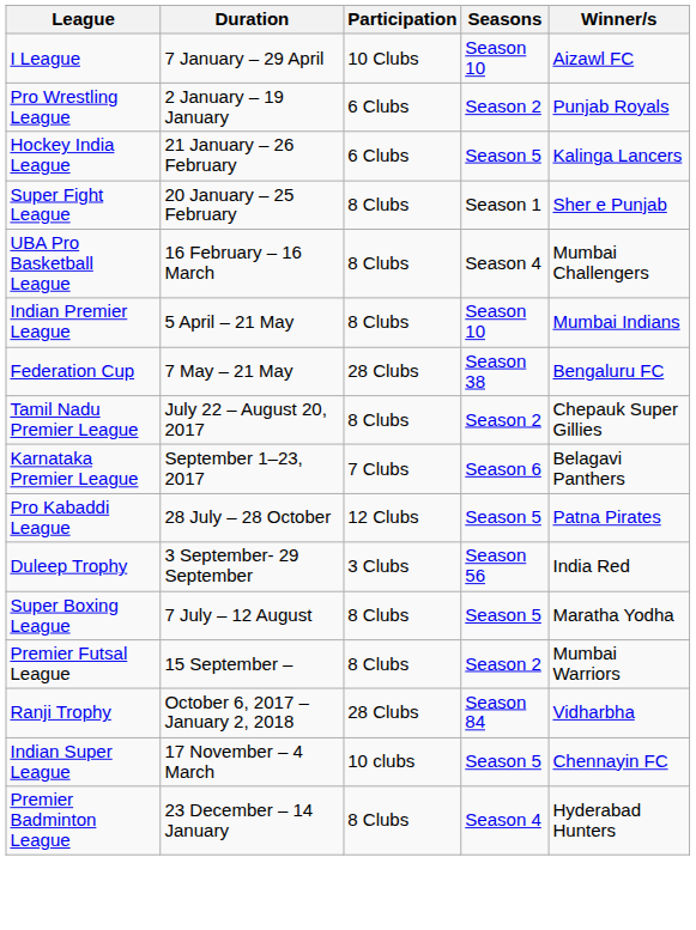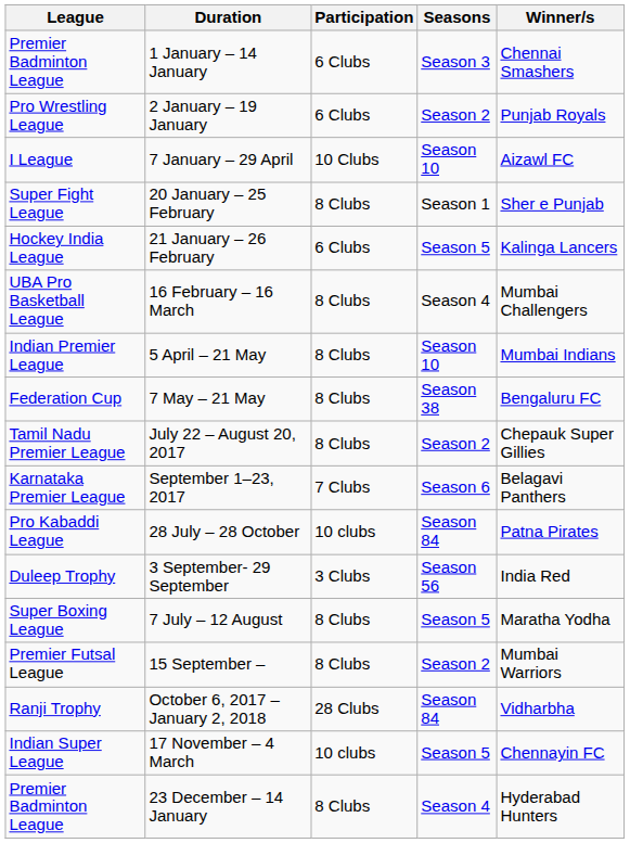+ row: Premier Badminton League | 1 January – 14 January | 6 Clubs | Season 3 | Chennai Smashers
rows swapped: 2 January – 19 January <-> 7 January – 29 April
rows swapped: 21 January – 26 February <-> 20 January – 25 February
7 May – 21 May | Participation: 28 Clubs -> 8 Clubs
28 July – 28 October | Participation: 12 Clubs -> 10 clubs
28 July – 28 October | Seasons: Season 5 -> Season 84
